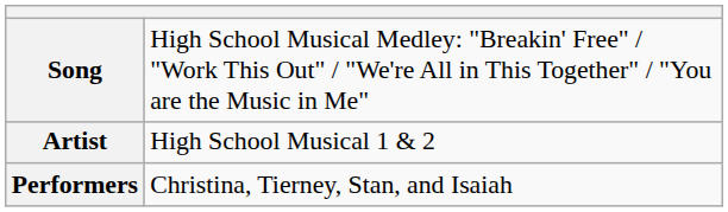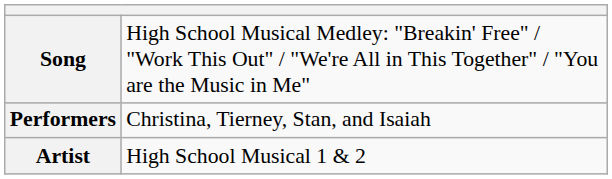rows swapped: Artist <-> Performers
